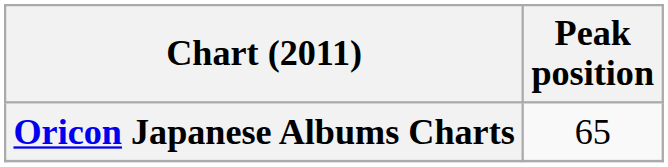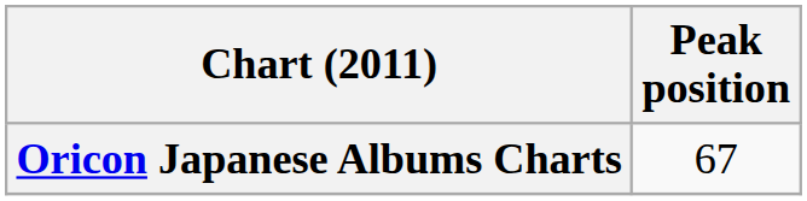Oricon Japanese Albums Charts | Peak position: 65 -> 67
